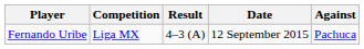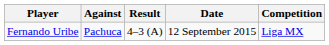columns swapped: Against <-> Competition
